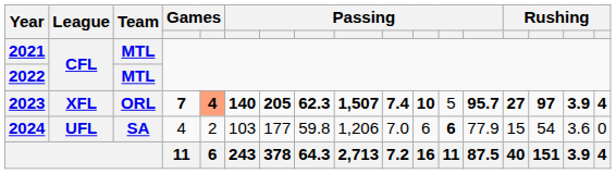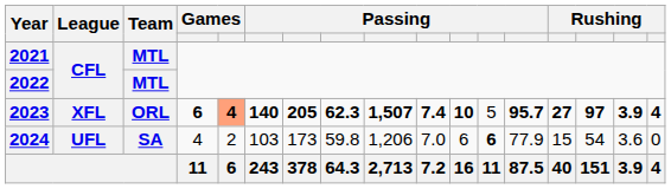XFL | column 4: 7 -> 6
UFL | column 7: 177 -> 173
